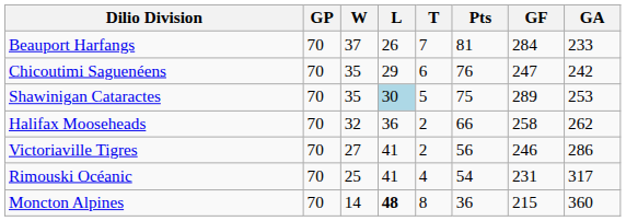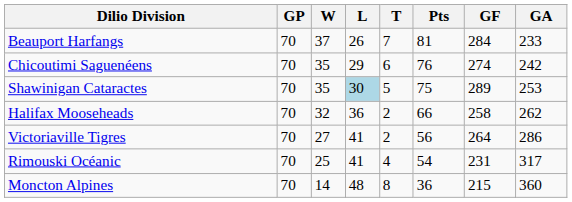Chicoutimi Saguenéens | GF: 247 -> 274
Victoriaville Tigres | GF: 246 -> 264
Moncton Alpines | L: bold -> normal
